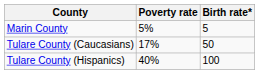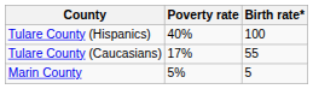rows swapped: Marin County <-> Tulare County (Hispanics)
Tulare County (Caucasians) | Birth rate*: 50 -> 55
